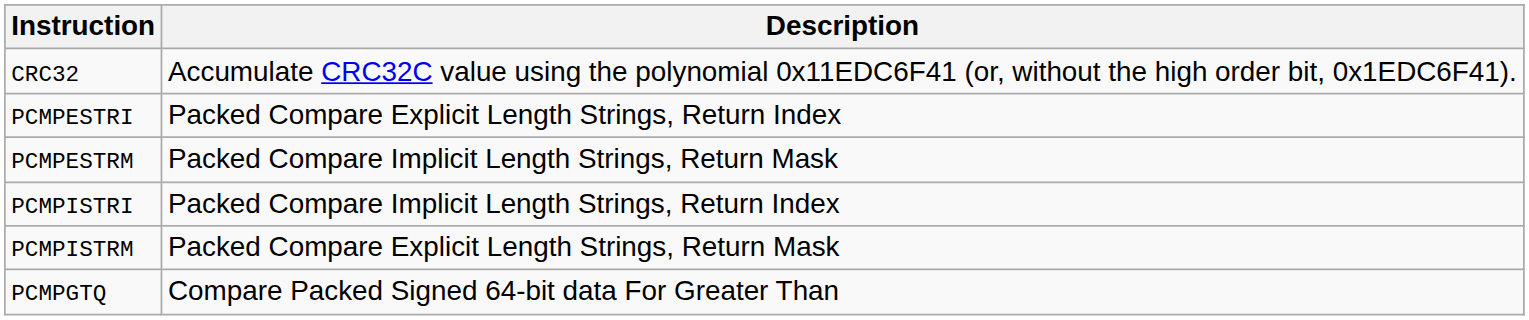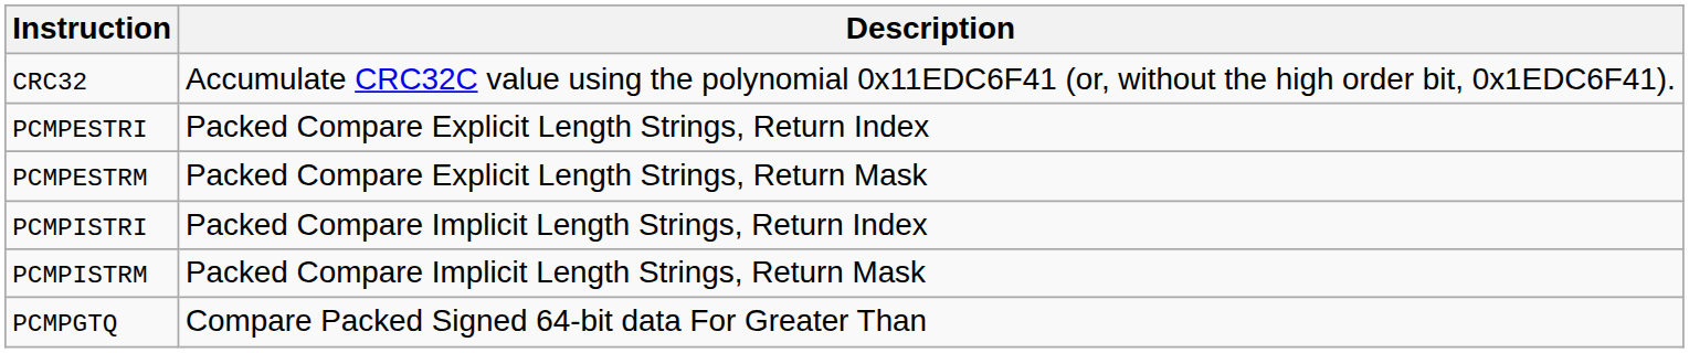PCMPESTRM | Description: Packed Compare Implicit Length Strings, Return Mask -> Packed Compare Explicit Length Strings, Return Mask
PCMPISTRM | Description: Packed Compare Explicit Length Strings, Return Mask -> Packed Compare Implicit Length Strings, Return Mask
